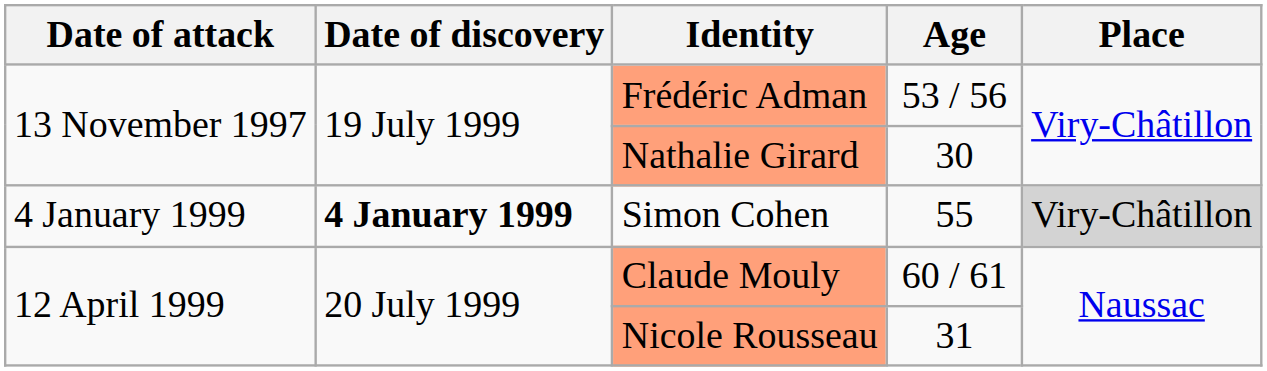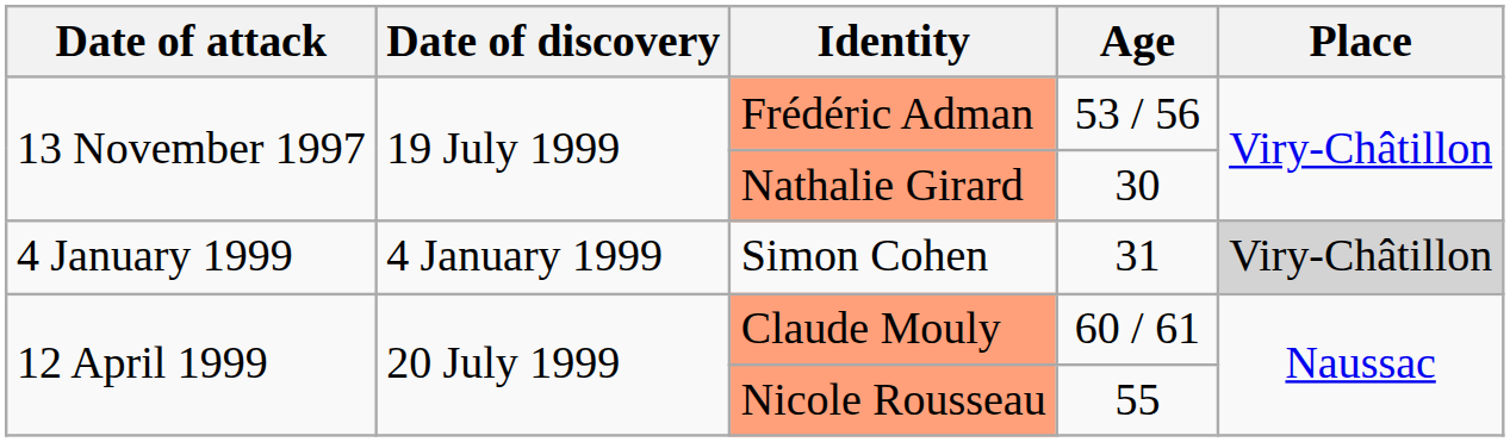Simon Cohen | Date of discovery: bold -> normal
Simon Cohen | Age: 55 -> 31
Nicole Rousseau | Age: 31 -> 55
